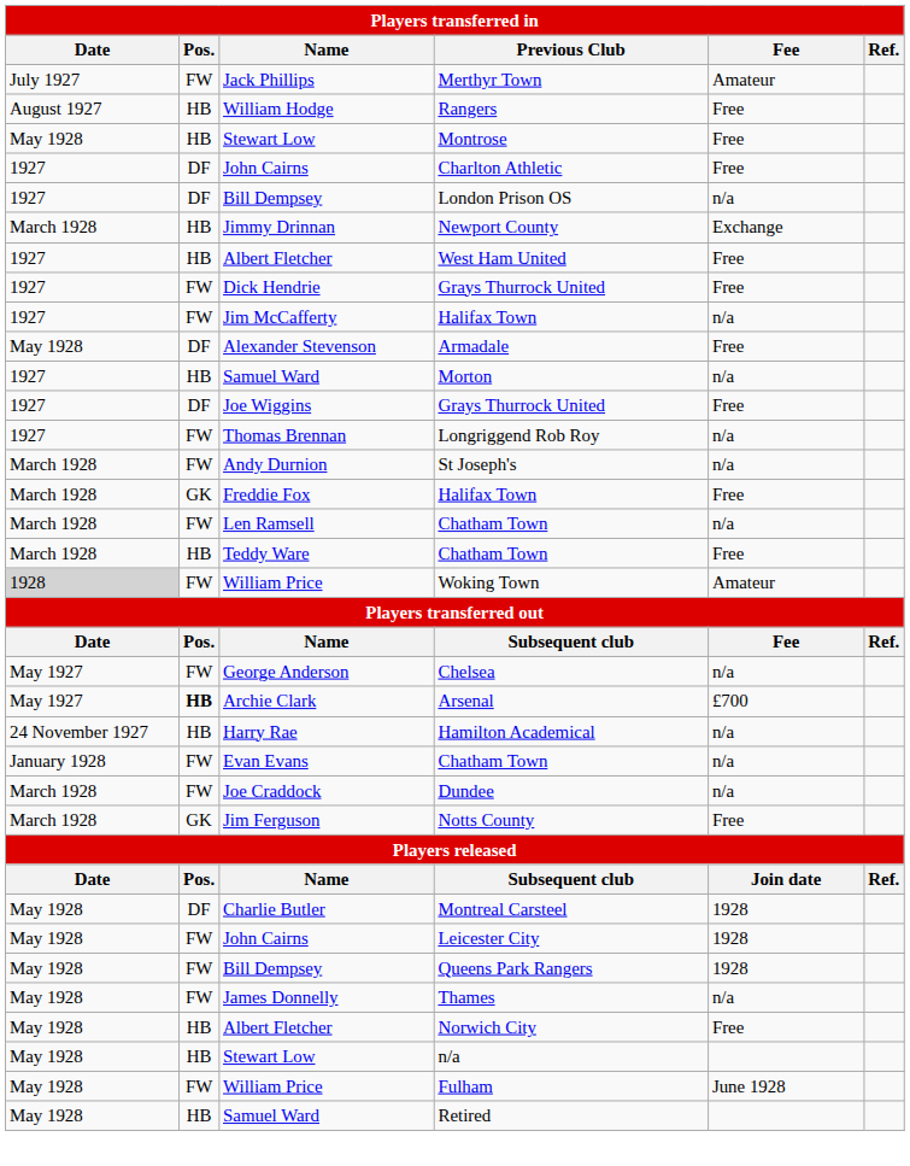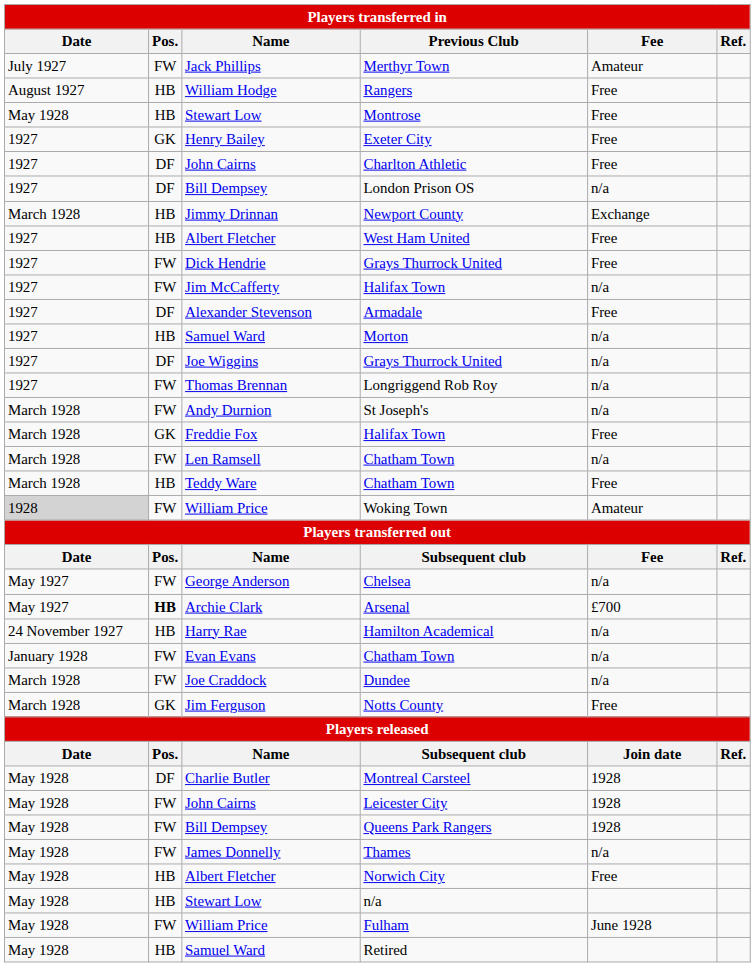+ row: 1927 | GK | Henry Bailey | Exeter City | Free
Armadale | Date: May 1928 -> 1927
Joe Wiggins / Grays Thurrock United | Fee: Free -> n/a
